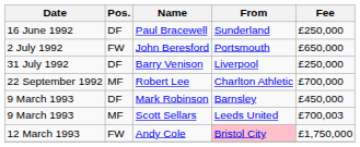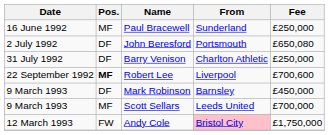Paul Bracewell | Pos.: DF -> MF
John Beresford | Pos.: FW -> DF
John Beresford | Fee: £650,000 -> £650,080
Barry Venison | From: Liverpool -> Charlton Athletic
Robert Lee | Pos.: normal -> bold
Robert Lee | From: Charlton Athletic -> Liverpool
Robert Lee | Fee: £700,000 -> £700,600
Scott Sellars | Fee: £700,003 -> £700,000
